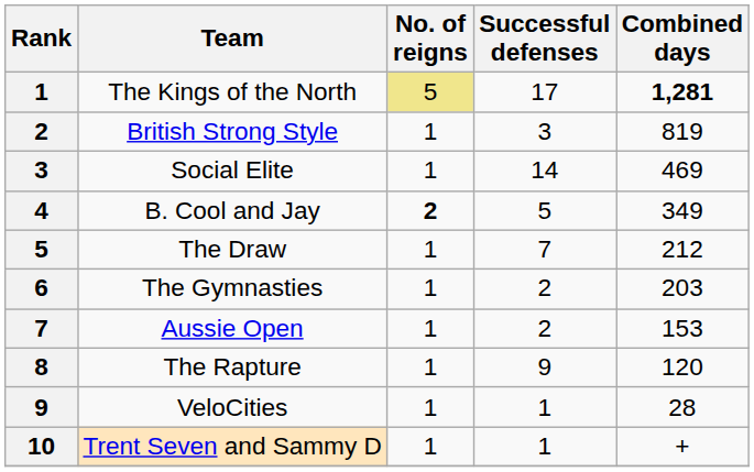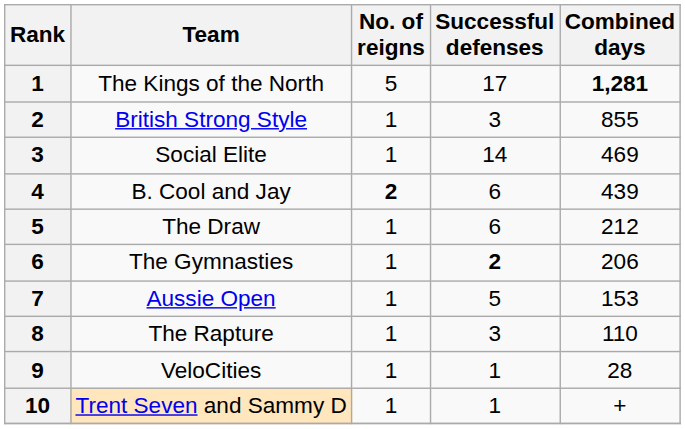The Kings of the North | No. of reigns: khaki background -> no background
British Strong Style | Combined days: 819 -> 855
B. Cool and Jay | Successful defenses: 5 -> 6
B. Cool and Jay | Combined days: 349 -> 439
The Draw | Successful defenses: 7 -> 6
The Gymnasties | Successful defenses: normal -> bold
The Gymnasties | Combined days: 203 -> 206
Aussie Open | Successful defenses: 2 -> 5
The Rapture | Successful defenses: 9 -> 3
The Rapture | Combined days: 120 -> 110
